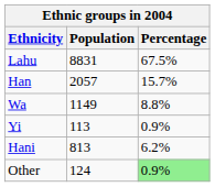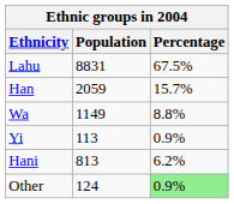Han | Population: 2057 -> 2059
